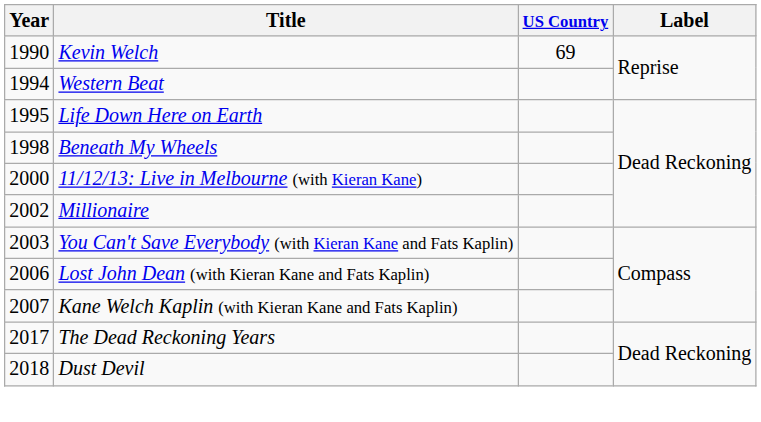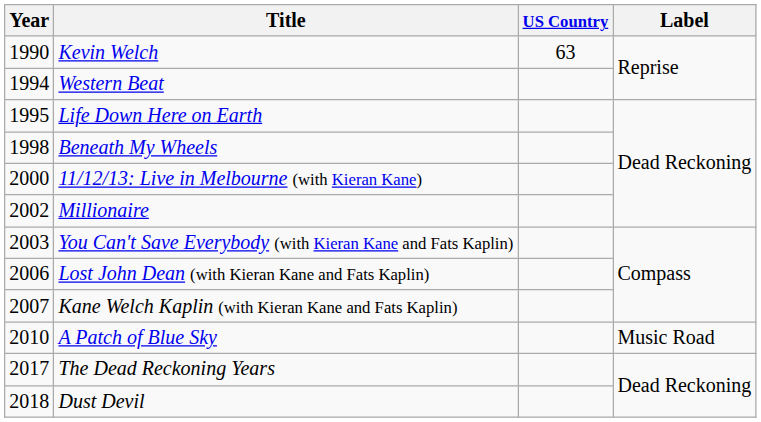Kevin Welch | US Country: 69 -> 63
+ row: 2010 | A Patch of Blue Sky | Music Road
